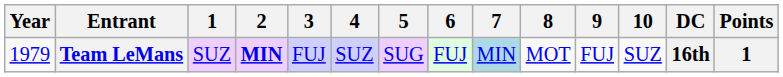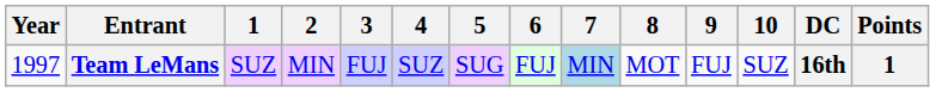Team LeMans | Year: 1979 -> 1997
Team LeMans | 2: bold -> normal
